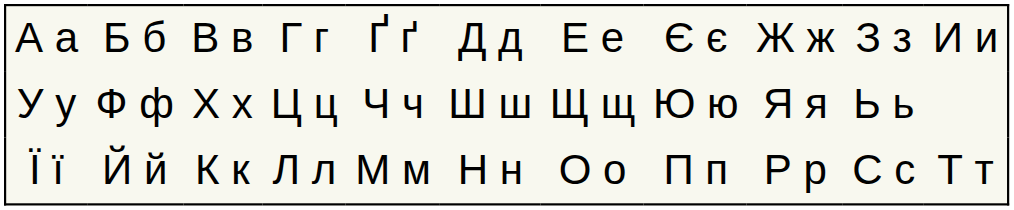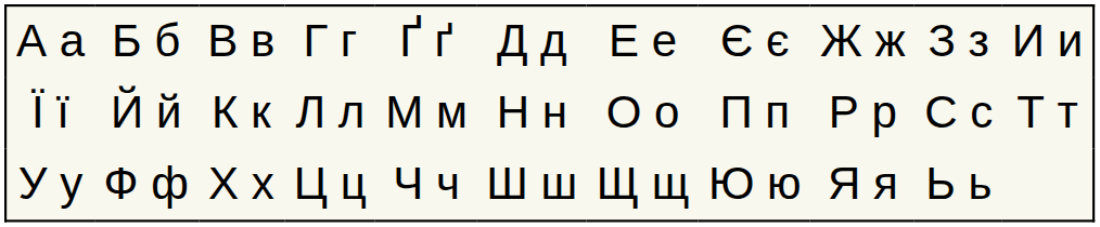rows swapped: Ї ї <-> У у
